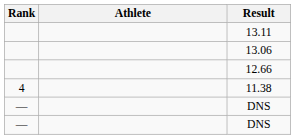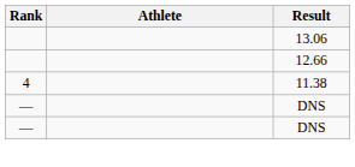- row: 13.11
